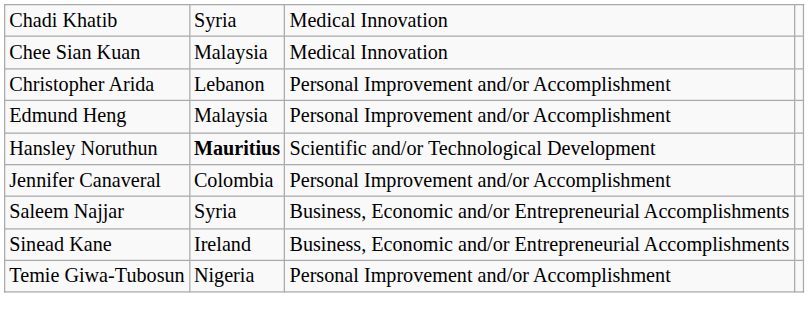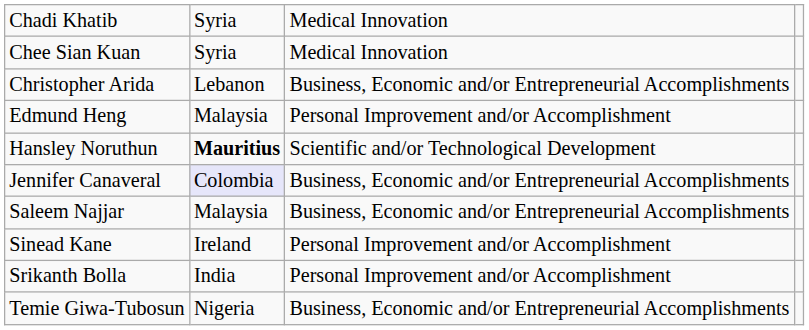Chee Sian Kuan | column 2: Malaysia -> Syria
Christopher Arida | column 3: Personal Improvement and/or Accomplishment -> Business, Economic and/or Entrepreneurial Accomplishments
Jennifer Canaveral | column 2: no background -> lavender background
Jennifer Canaveral | column 3: Personal Improvement and/or Accomplishment -> Business, Economic and/or Entrepreneurial Accomplishments
Saleem Najjar | column 2: Syria -> Malaysia
Sinead Kane | column 3: Business, Economic and/or Entrepreneurial Accomplishments -> Personal Improvement and/or Accomplishment
+ row: Srikanth Bolla | India | Personal Improvement and/or Accomplishment
Temie Giwa-Tubosun | column 3: Personal Improvement and/or Accomplishment -> Business, Economic and/or Entrepreneurial Accomplishments
